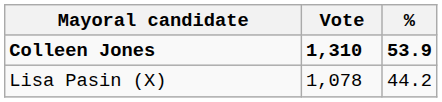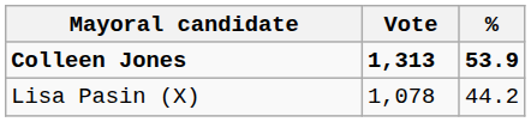Colleen Jones | Vote: 1,310 -> 1,313
